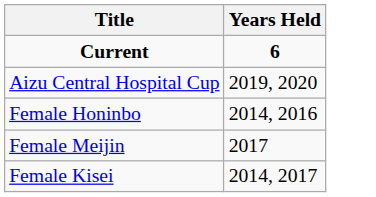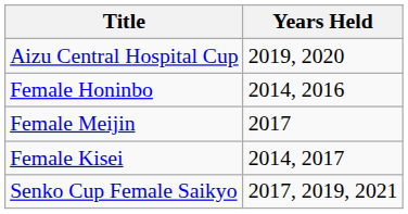- row: Current | 6
+ row: Senko Cup Female Saikyo | 2017, 2019, 2021
